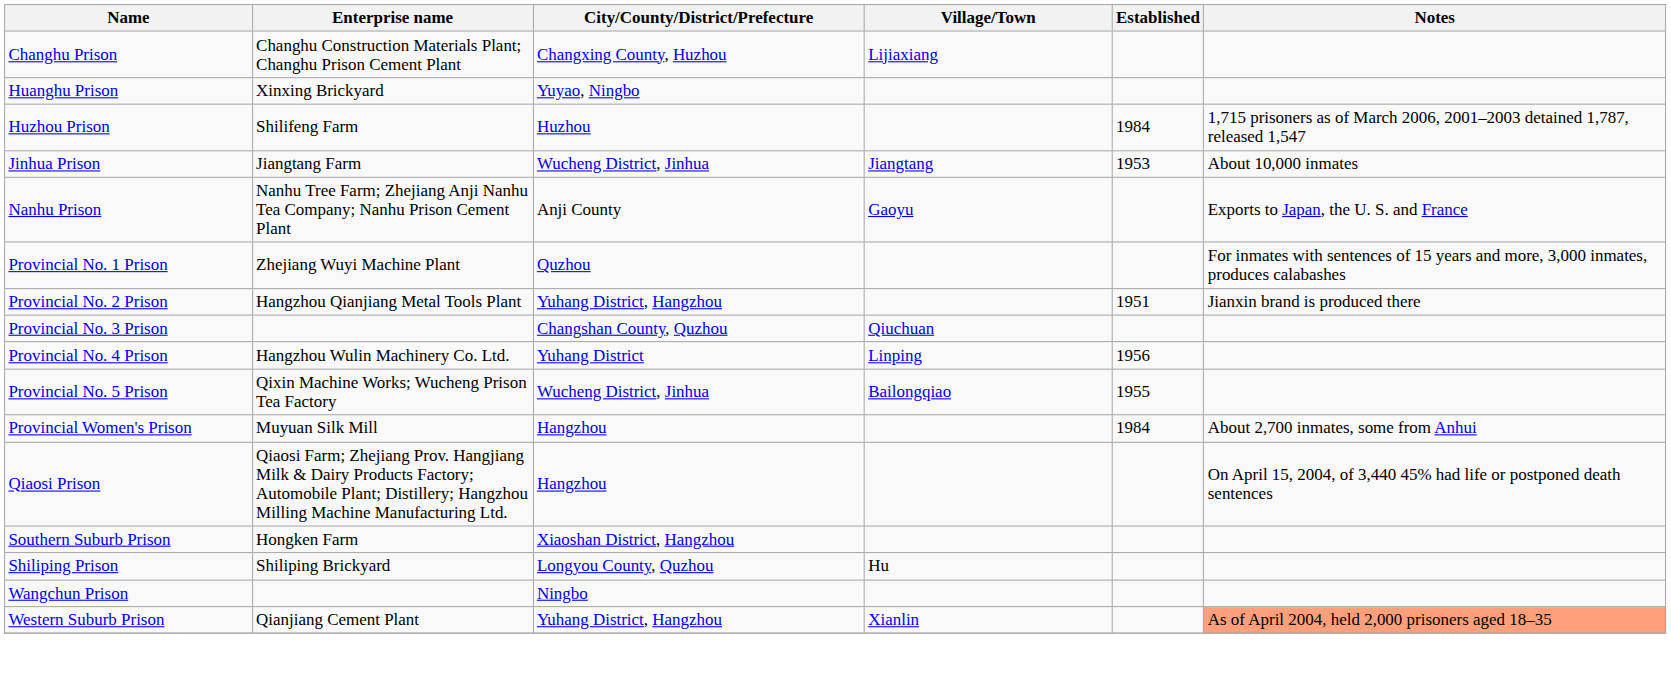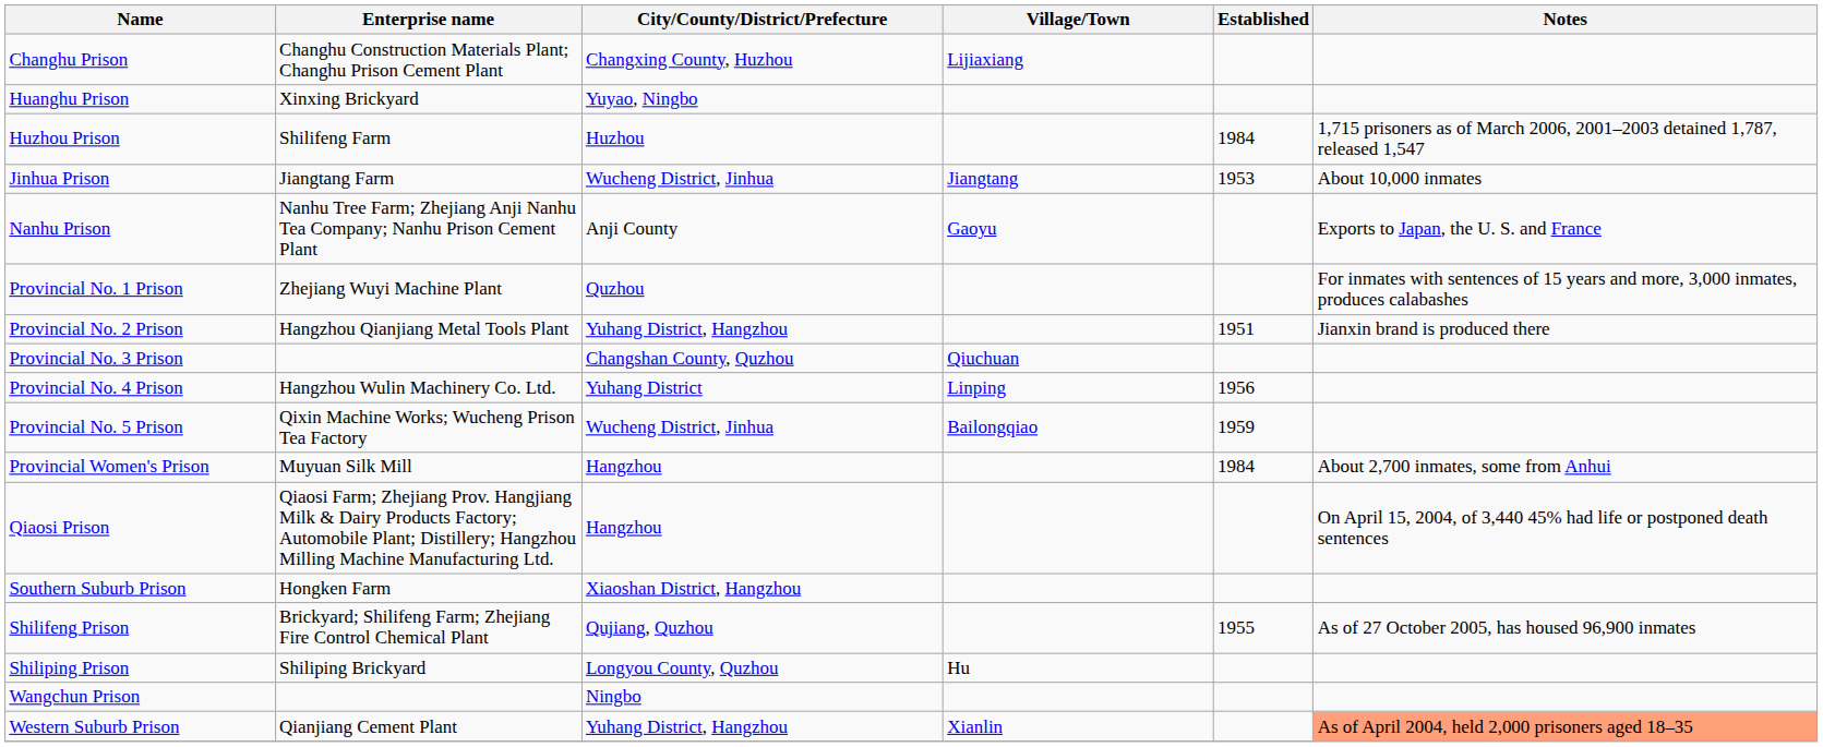Provincial No. 5 Prison | Established: 1955 -> 1959
+ row: Shilifeng Prison | Brickyard; Shilifeng Farm; Zhejiang Fire Control Chemical Plant | Qujiang, Quzhou | 1955 | As of 27 October 2005, has housed 96,900 inmates
